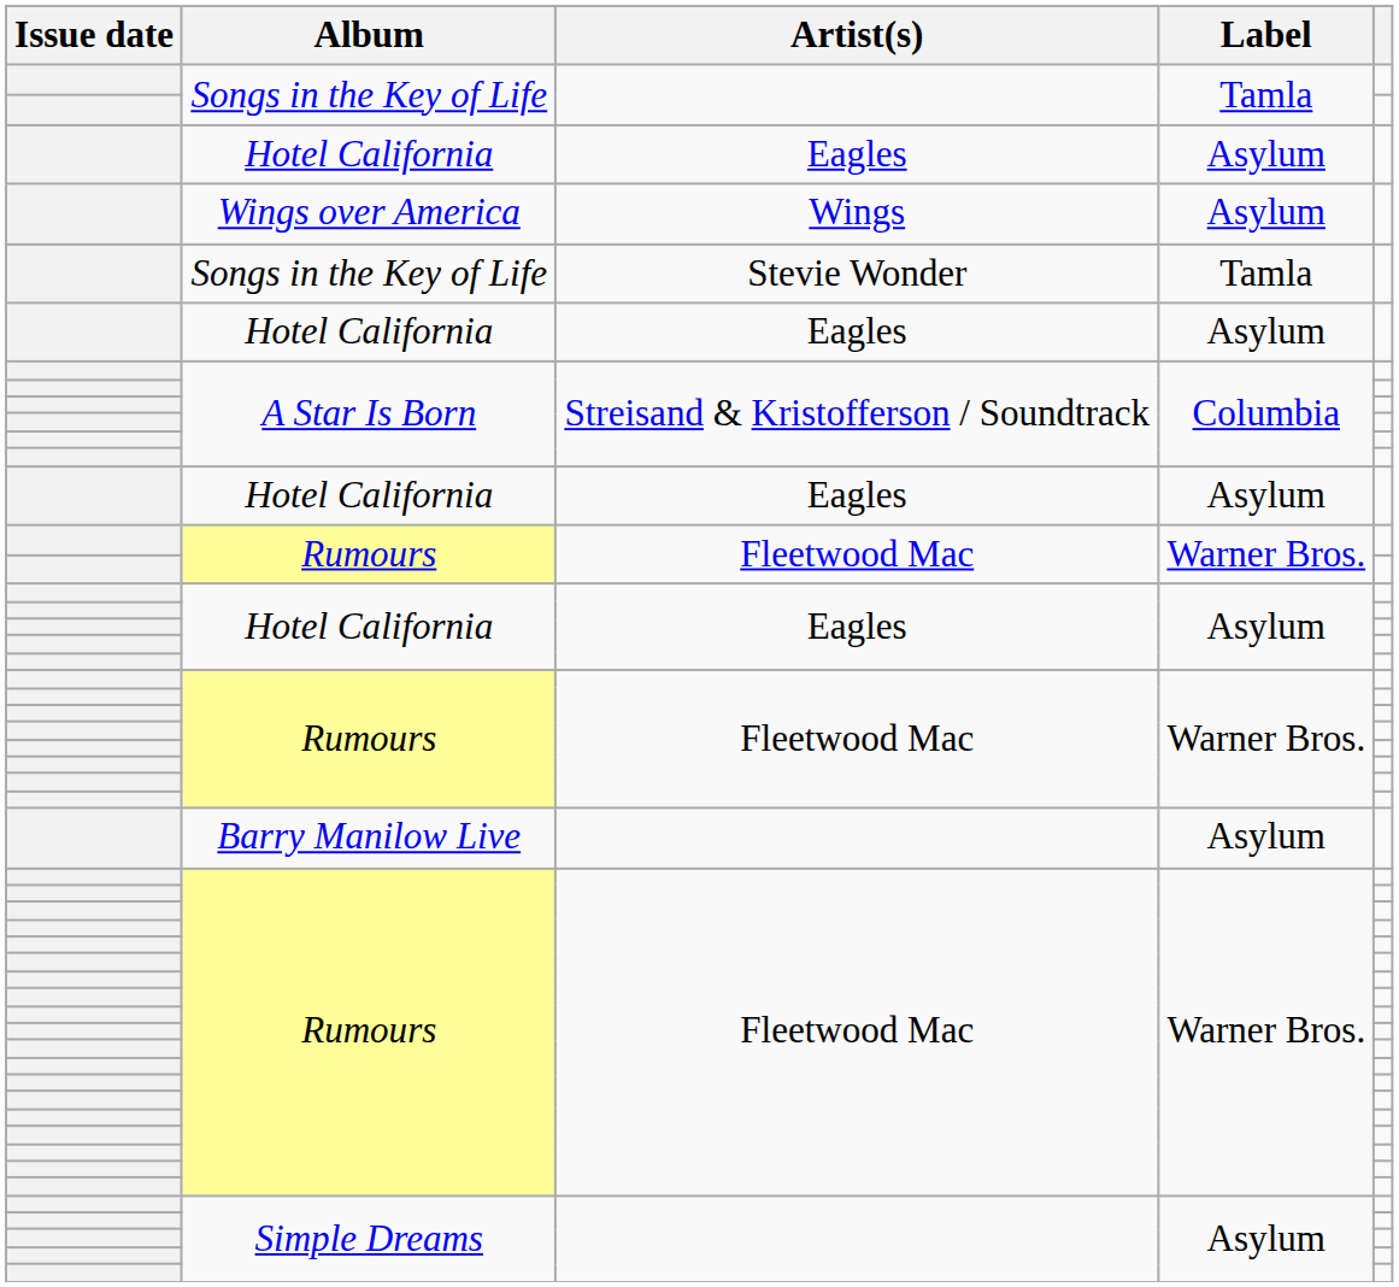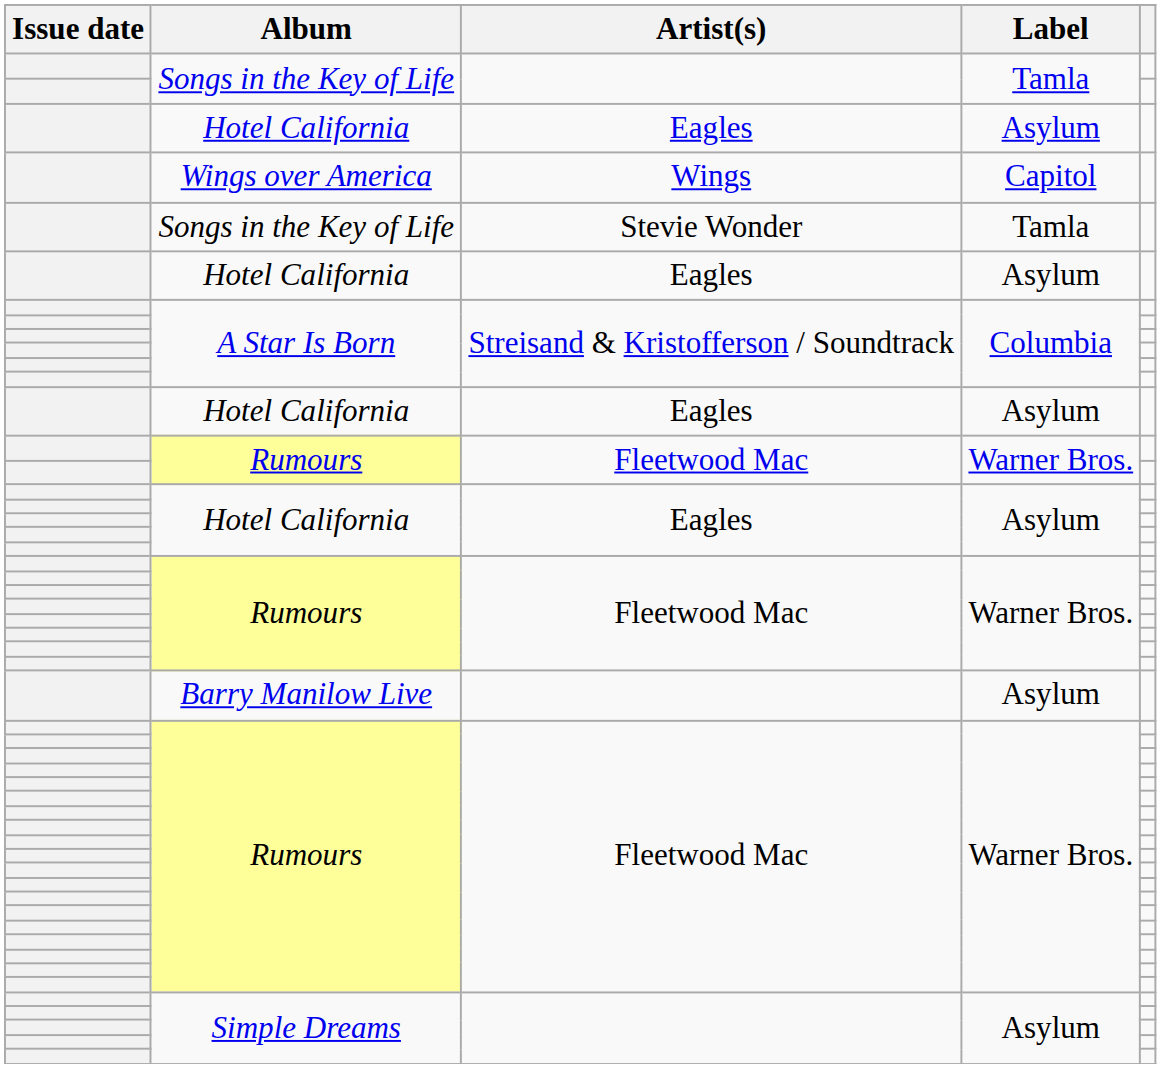Wings over America | Label: Asylum -> Capitol
